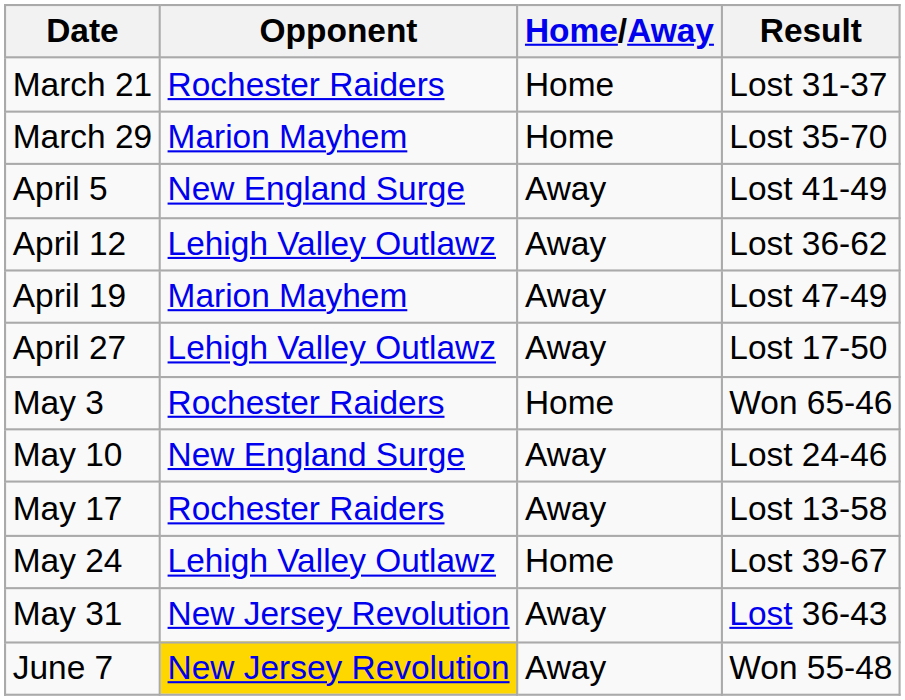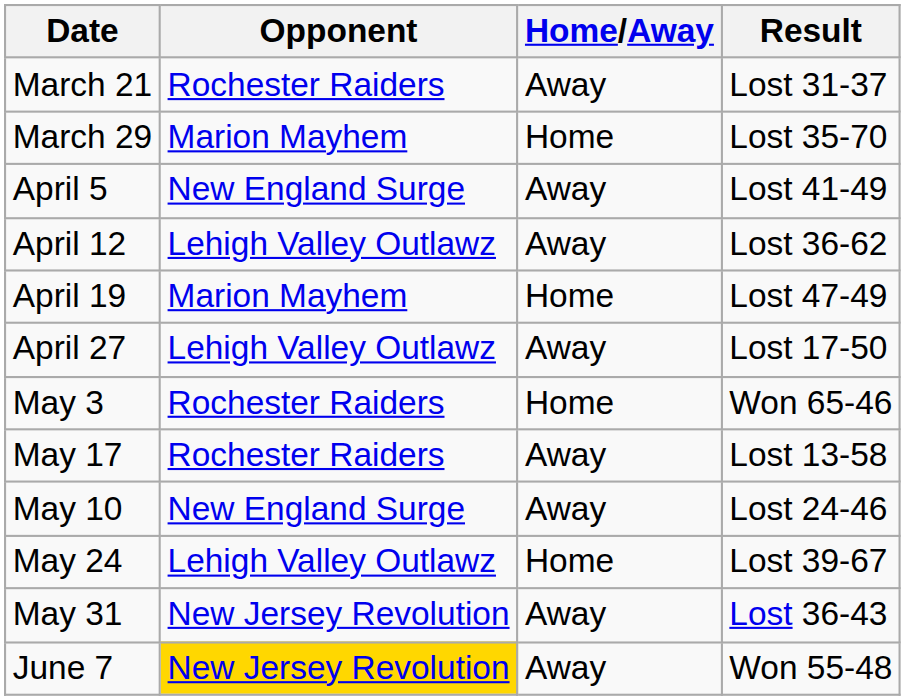March 21 | Home/Away: Home -> Away
April 19 | Home/Away: Away -> Home
rows swapped: May 10 <-> May 17
